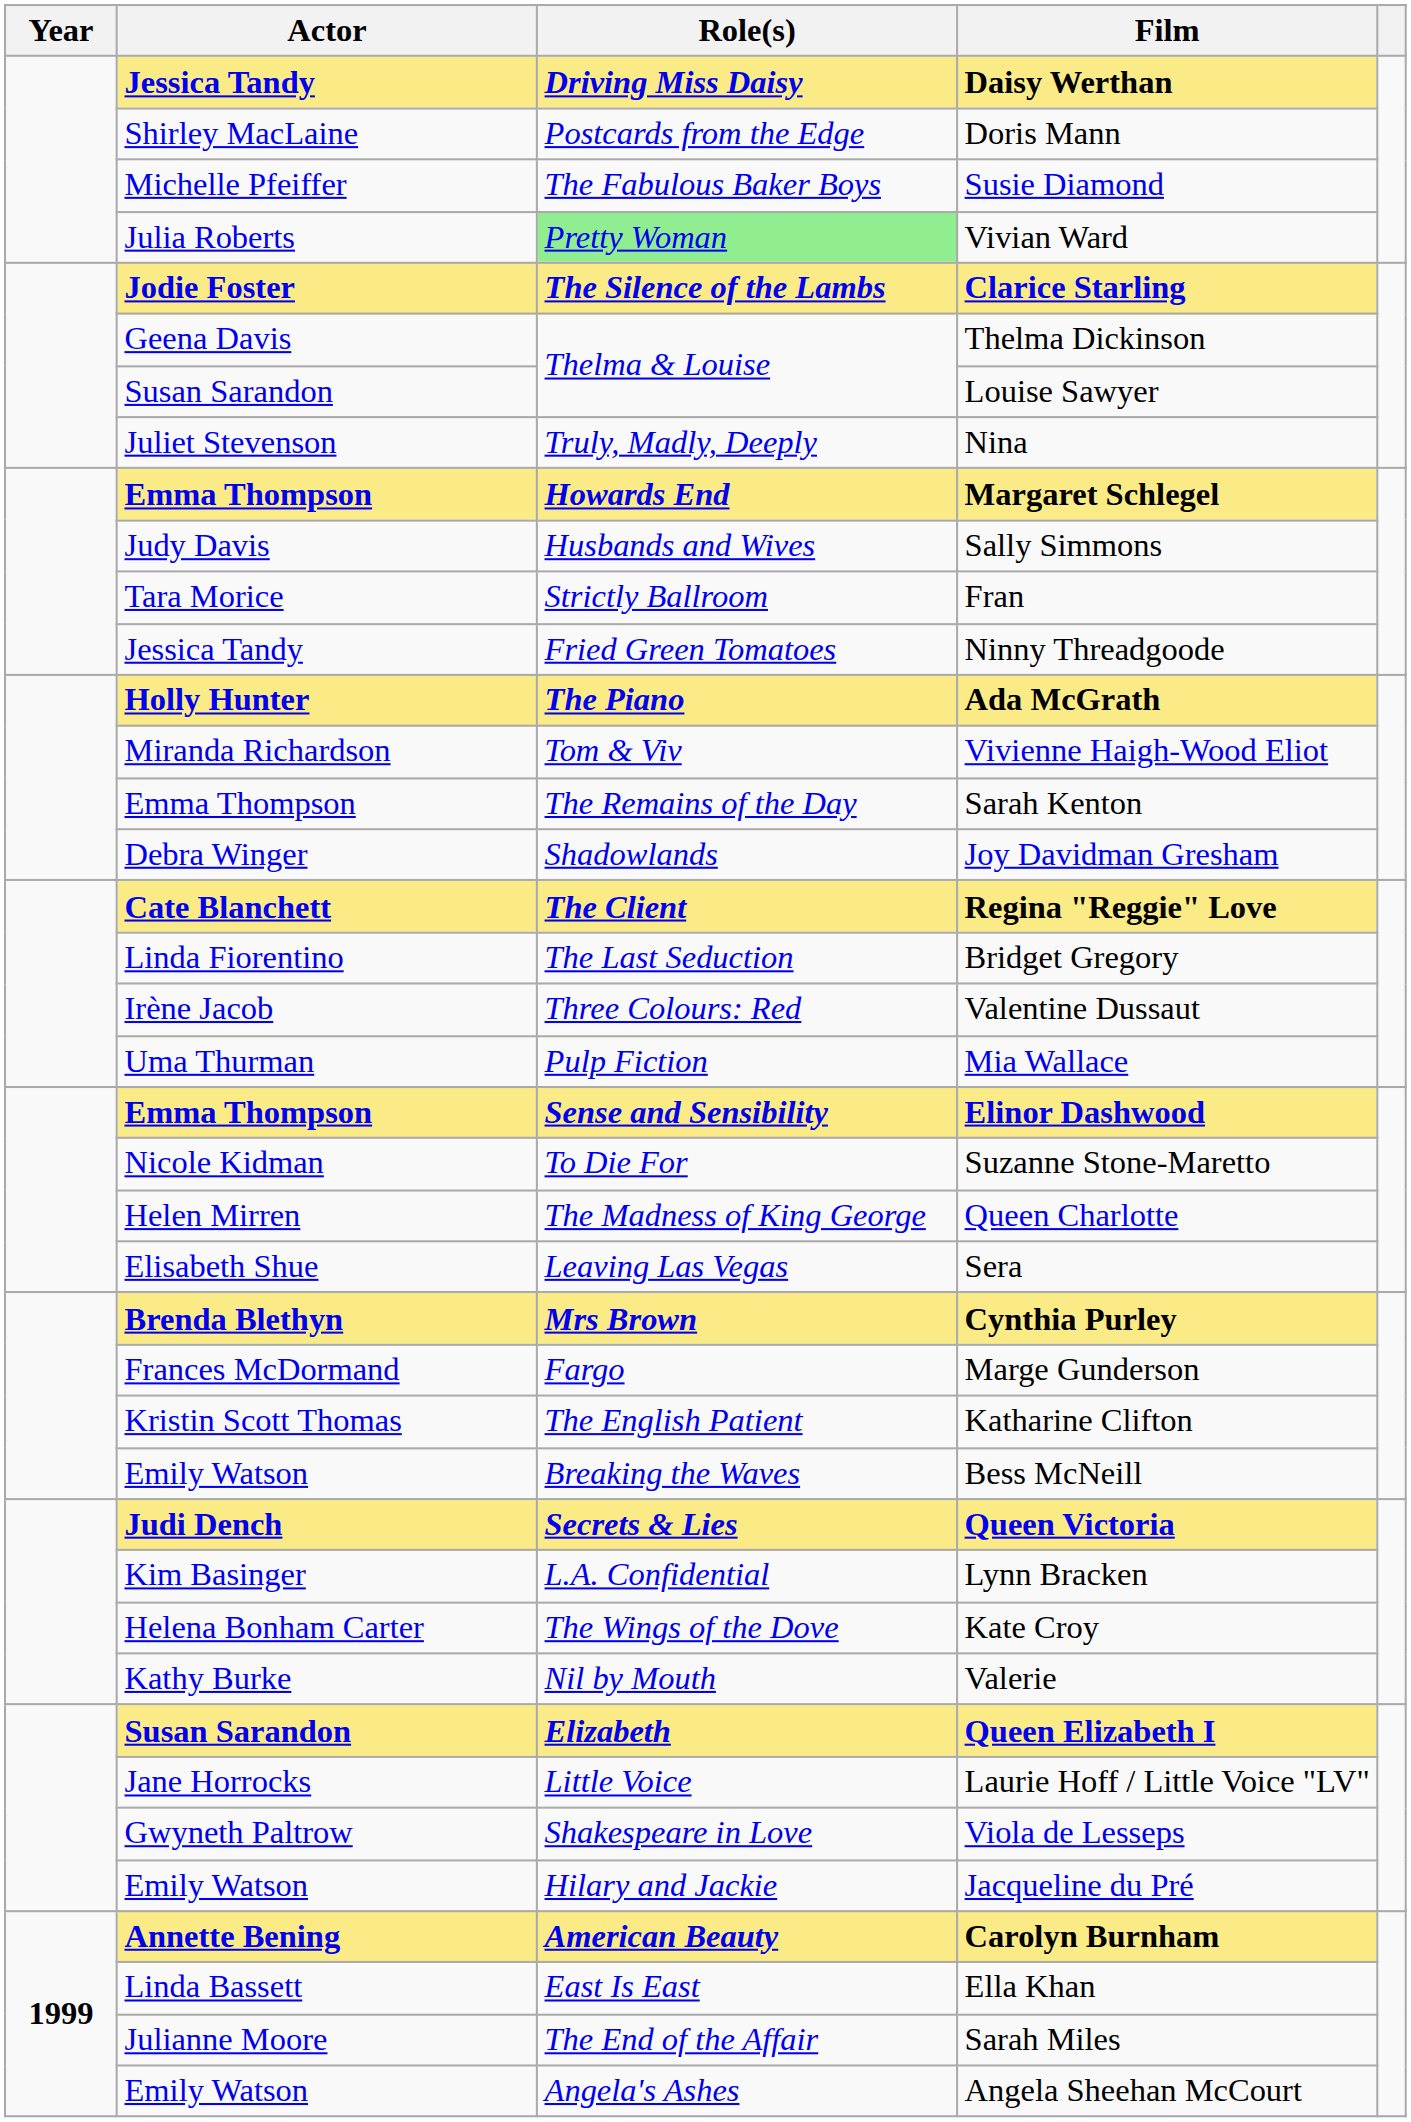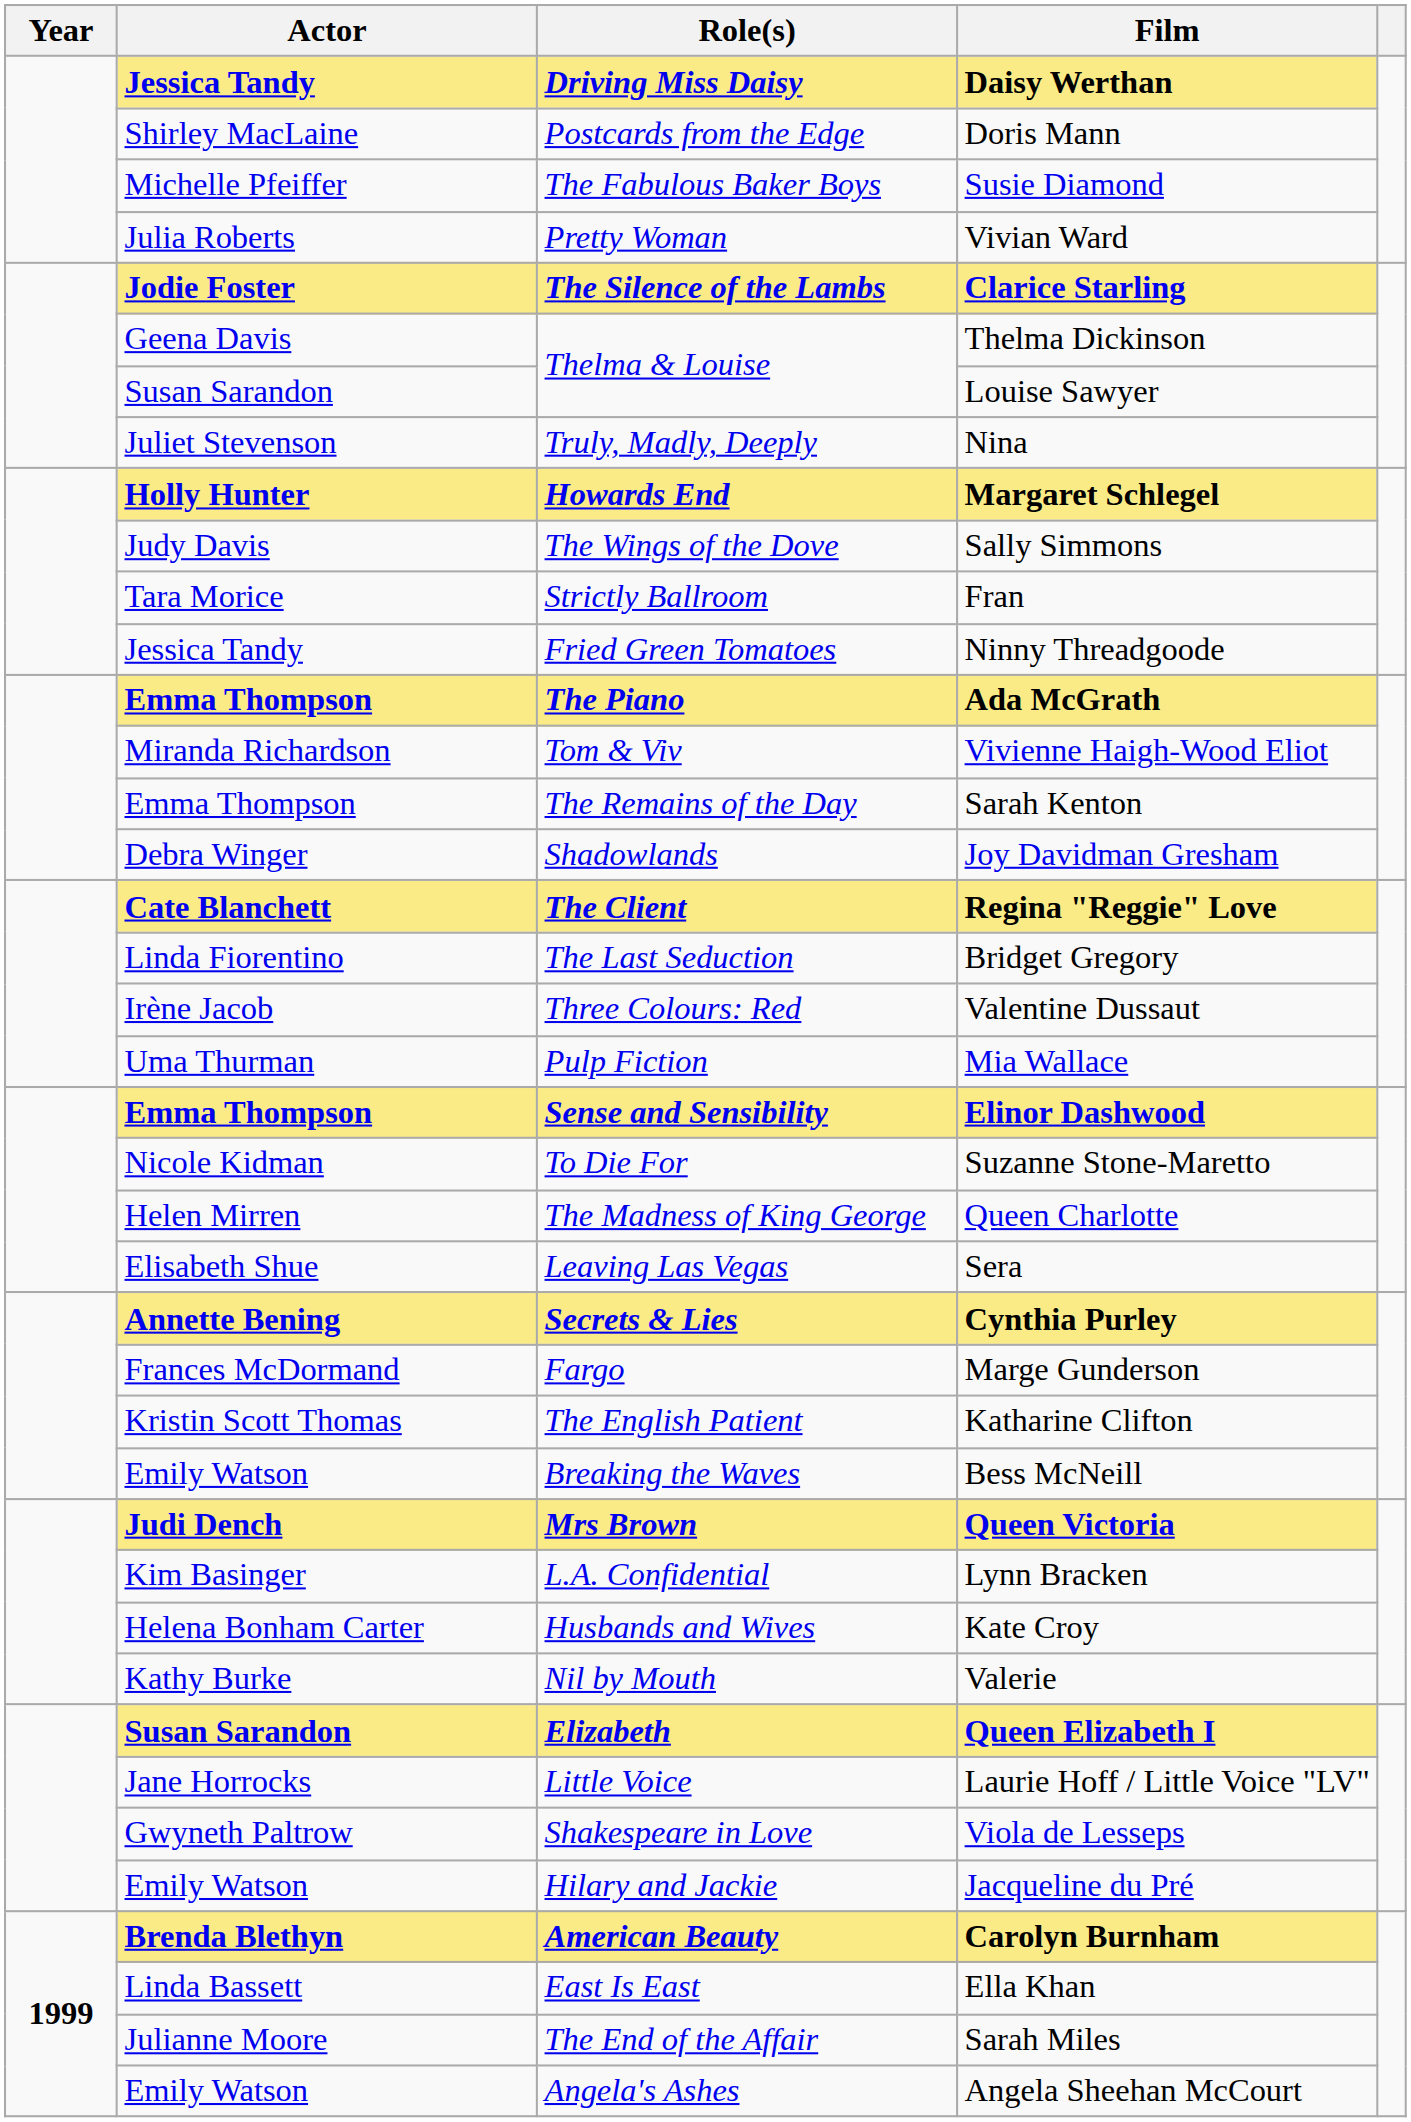Vivian Ward | Role(s): lightgreen background -> no background
Margaret Schlegel | Actor: Emma Thompson -> Holly Hunter
Sally Simmons | Role(s): Husbands and Wives -> The Wings of the Dove
Ada McGrath | Actor: Holly Hunter -> Emma Thompson
Cynthia Purley | Actor: Brenda Blethyn -> Annette Bening
Cynthia Purley | Role(s): Mrs Brown -> Secrets & Lies
Queen Victoria | Role(s): Secrets & Lies -> Mrs Brown
Kate Croy | Role(s): The Wings of the Dove -> Husbands and Wives
Carolyn Burnham | Actor: Annette Bening -> Brenda Blethyn
